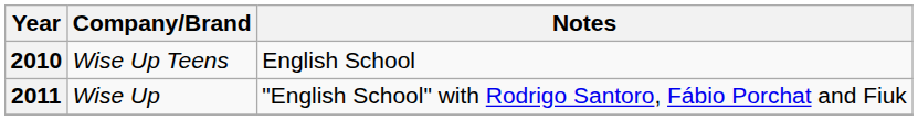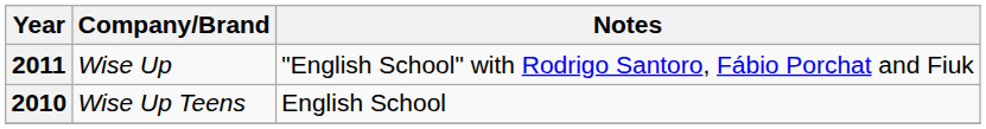rows swapped: 2010 <-> 2011
